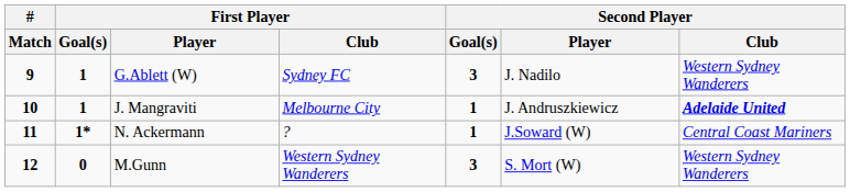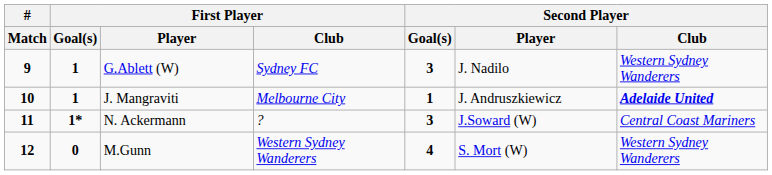N. Ackermann | Second Player / Goal(s): 1 -> 3
M.Gunn | Second Player / Goal(s): 3 -> 4
